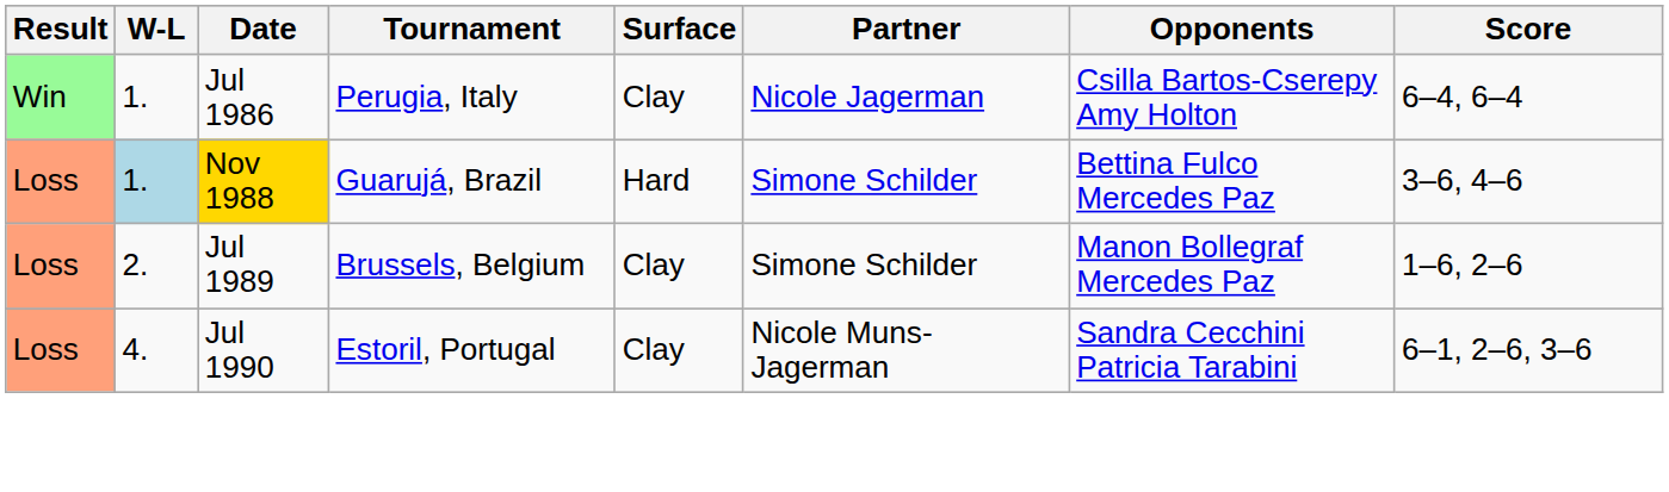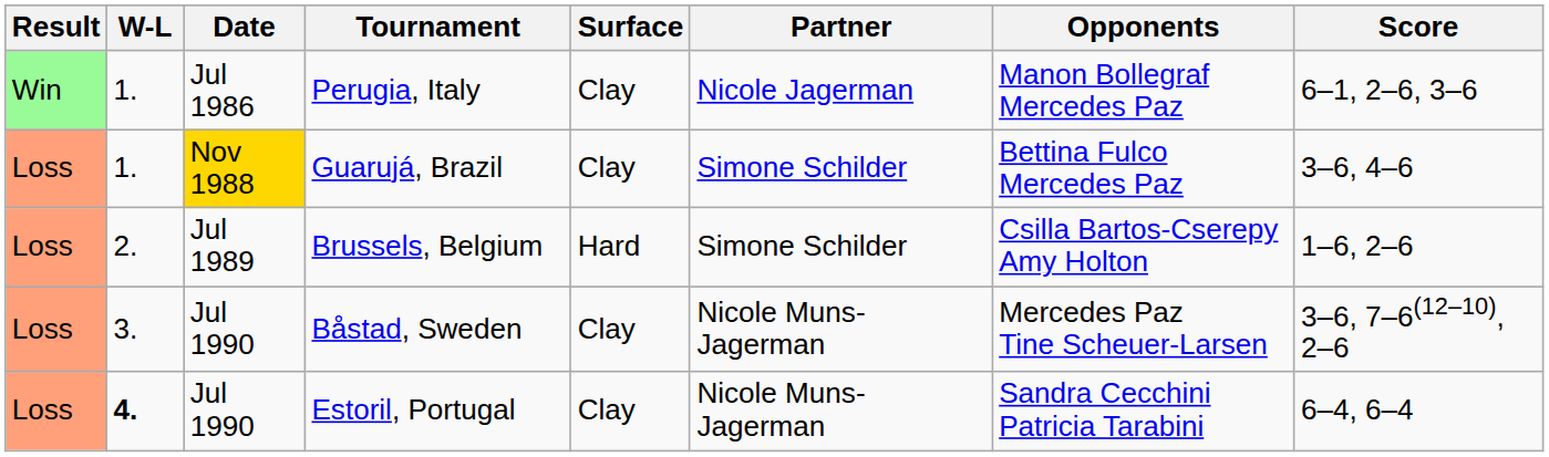Perugia, Italy | Opponents: Csilla Bartos-Cserepy Amy Holton -> Manon Bollegraf Mercedes Paz
Perugia, Italy | Score: 6–4, 6–4 -> 6–1, 2–6, 3–6
Guarujá, Brazil | W-L: lightblue background -> no background
Guarujá, Brazil | Surface: Hard -> Clay
Brussels, Belgium | Surface: Clay -> Hard
Brussels, Belgium | Opponents: Manon Bollegraf Mercedes Paz -> Csilla Bartos-Cserepy Amy Holton
+ row: Loss | 3. | Jul 1990 | Båstad, Sweden | Clay | Nicole Muns-Jagerman | Mercedes Paz Tine Scheuer-Larsen | 3–6, 7–6(12–10), 2–6
Estoril, Portugal | W-L: normal -> bold
Estoril, Portugal | Score: 6–1, 2–6, 3–6 -> 6–4, 6–4
